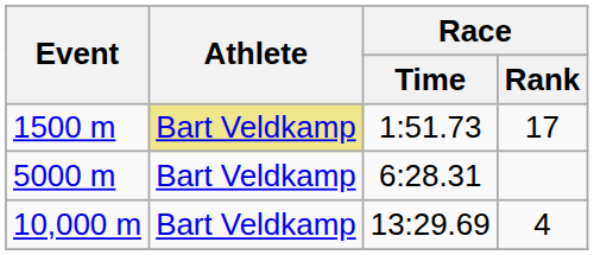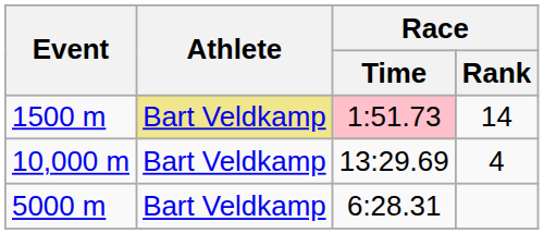1500 m | Race / Time: no background -> pink background
1500 m | Race / Rank: 17 -> 14
rows swapped: 5000 m <-> 10,000 m
